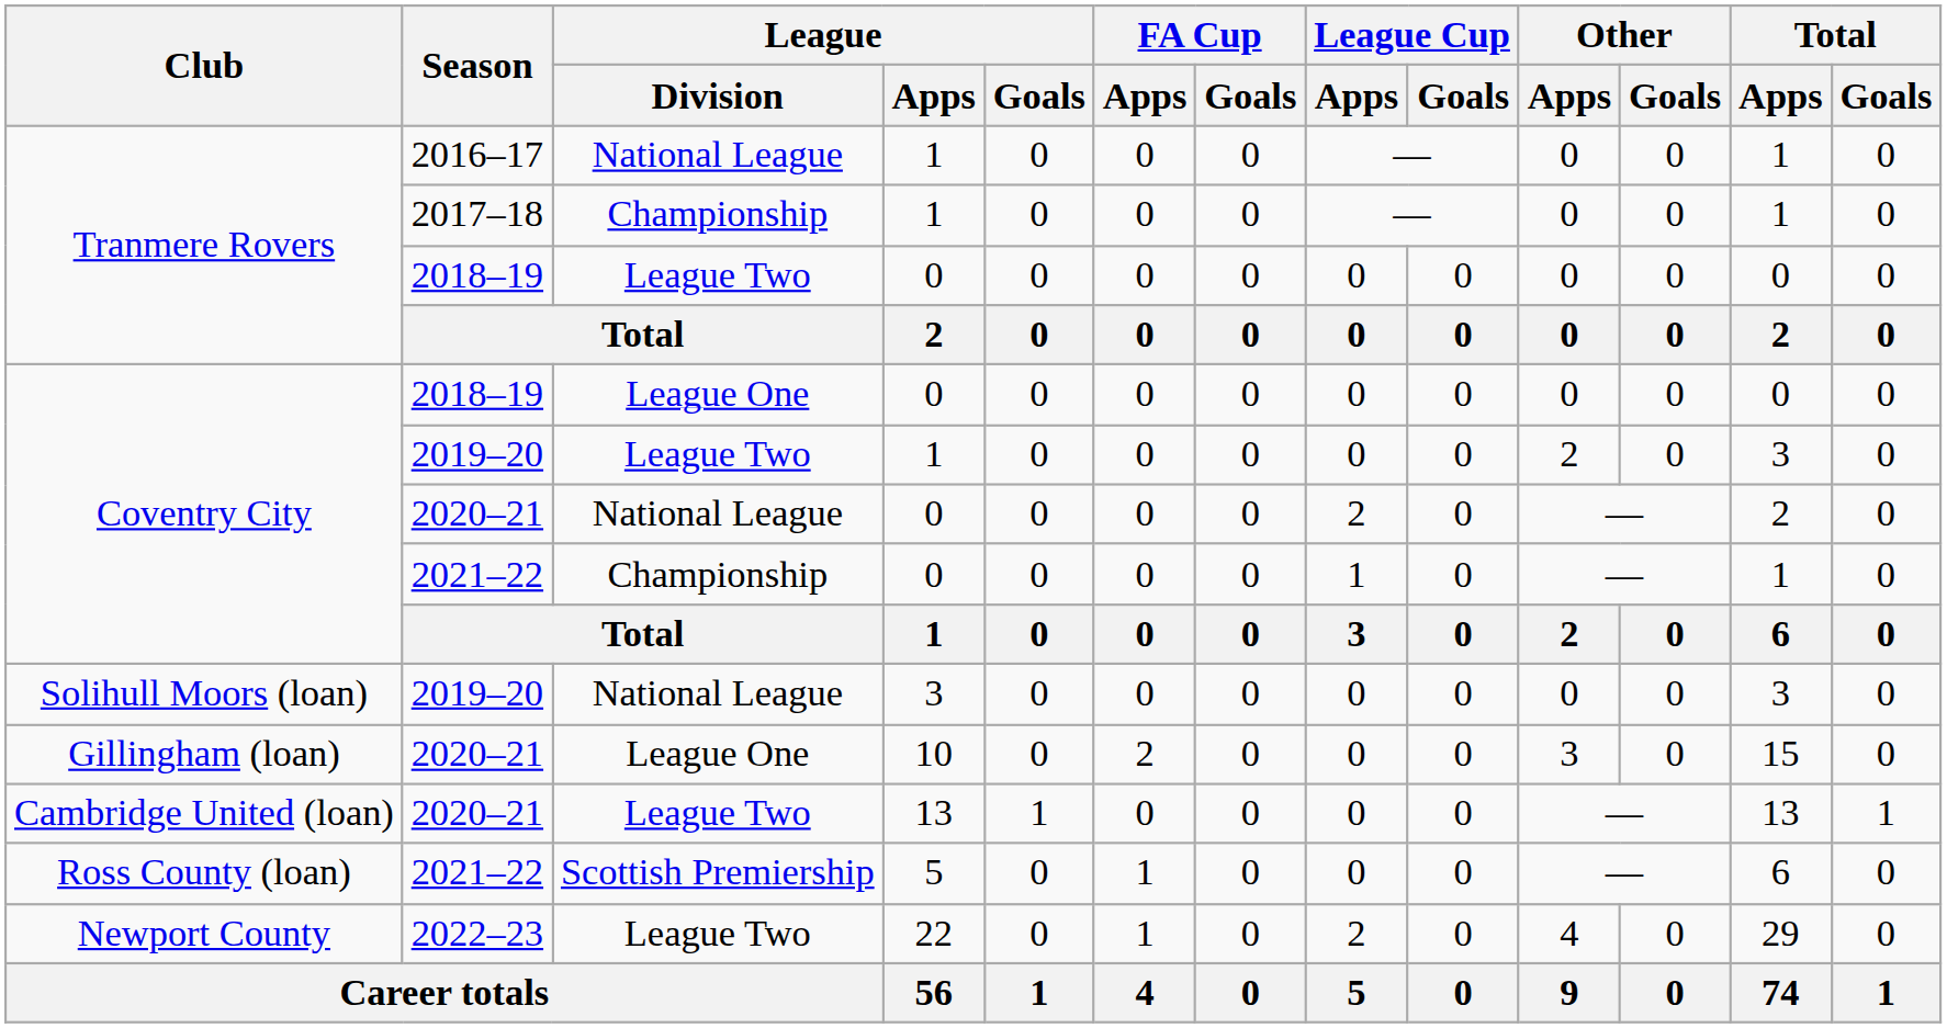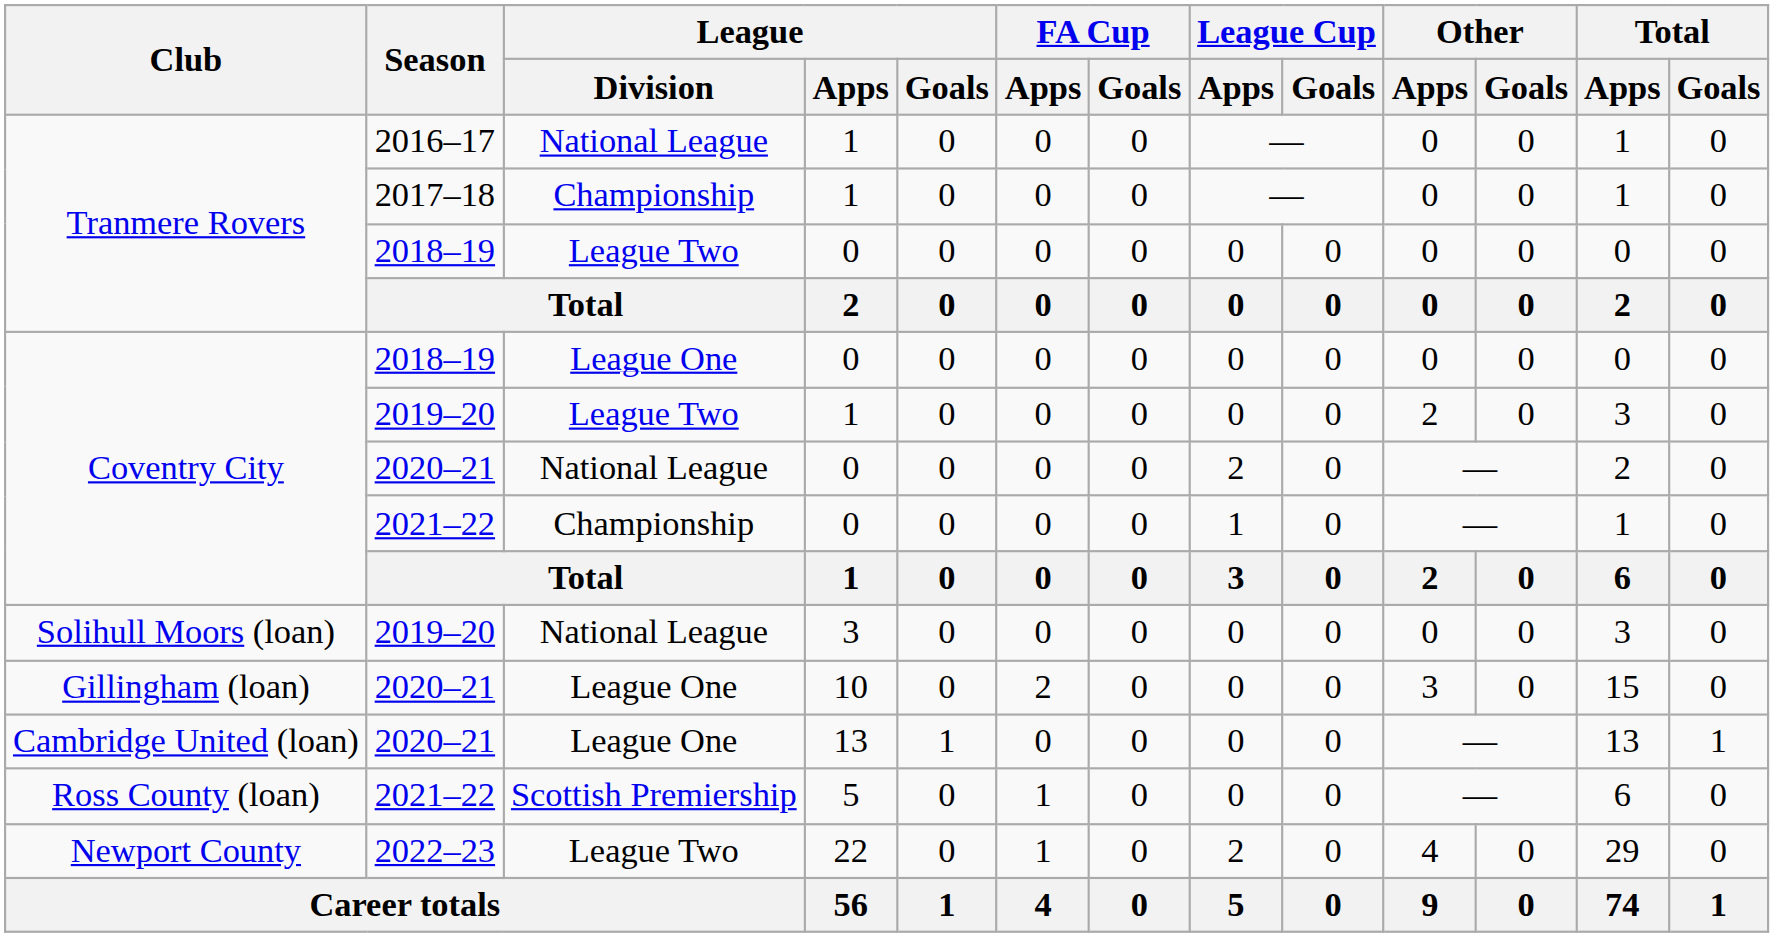Cambridge United (loan) | League / Division: League Two -> League One
